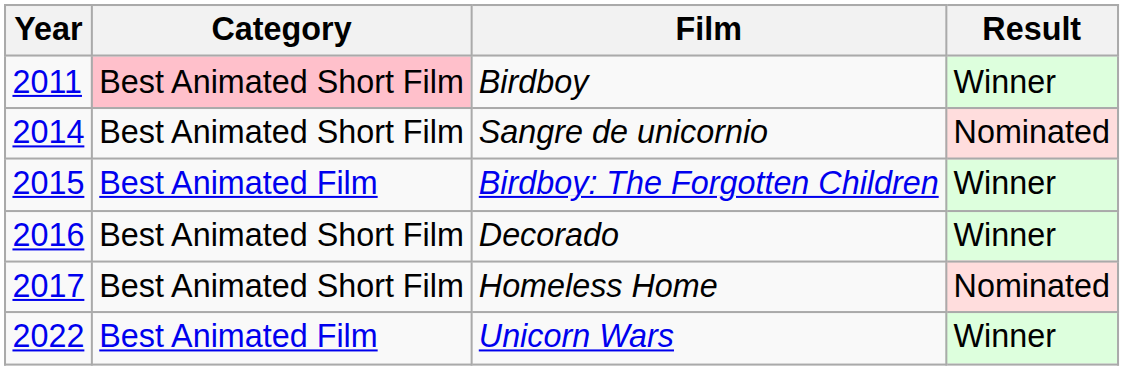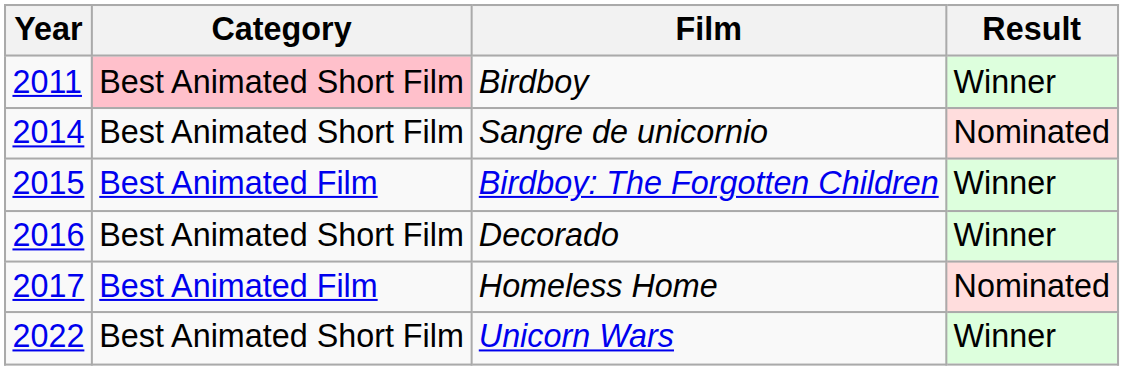Homeless Home | Category: Best Animated Short Film -> Best Animated Film
Unicorn Wars | Category: Best Animated Film -> Best Animated Short Film
